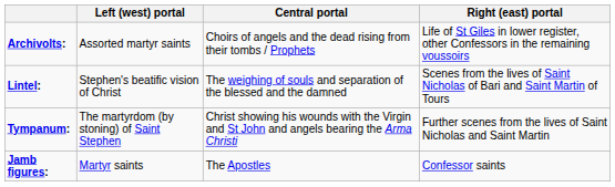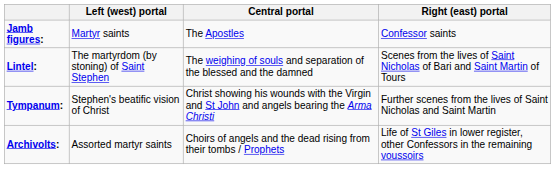rows swapped: Jamb figures: <-> Archivolts:
Lintel: | Left (west) portal: Stephen's beatific vision of Christ -> The martyrdom (by stoning) of Saint Stephen
Tympanum: | Left (west) portal: The martyrdom (by stoning) of Saint Stephen -> Stephen's beatific vision of Christ
